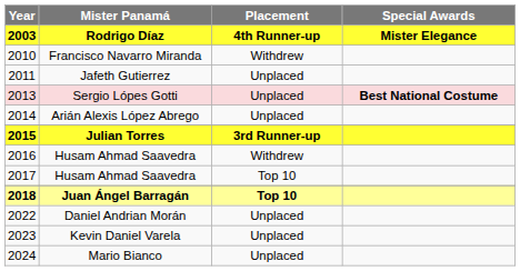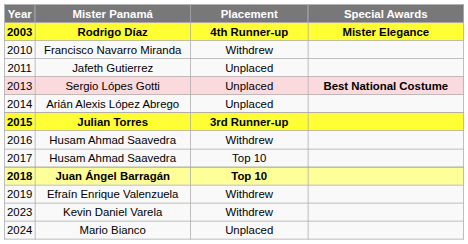+ row: 2019 | Efraín Enrique Valenzuela | Withdrew
- row: 2022 | Daniel Andrian Morán | Unplaced
Kevin Daniel Varela | Placement: Unplaced -> Withdrew
